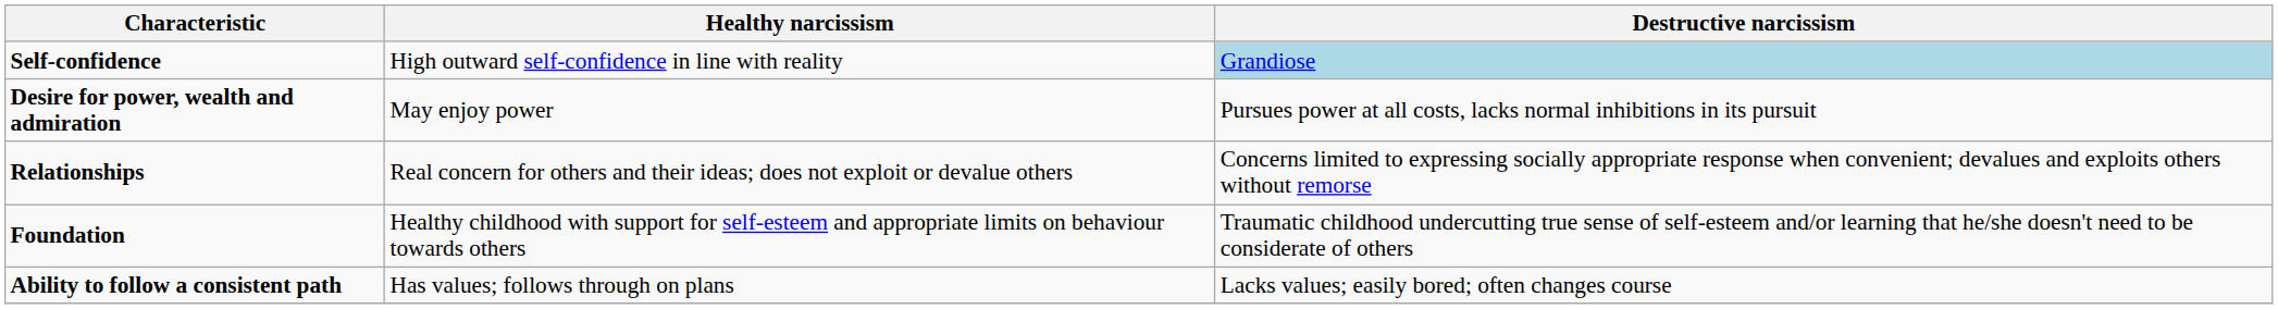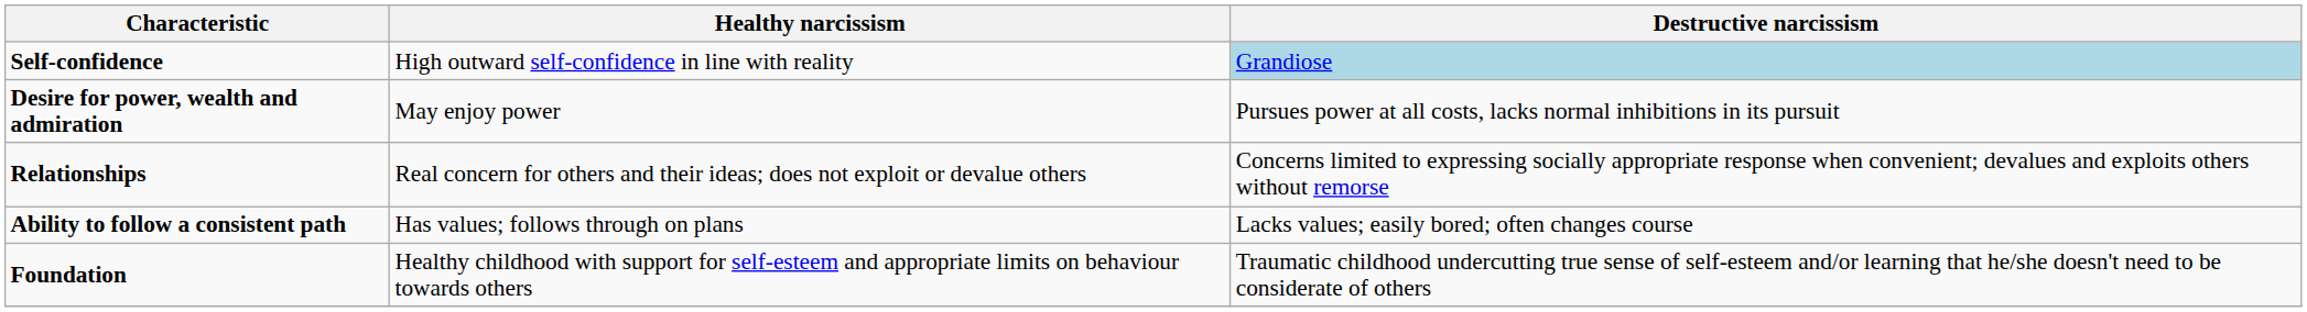rows swapped: Ability to follow a consistent path <-> Foundation
